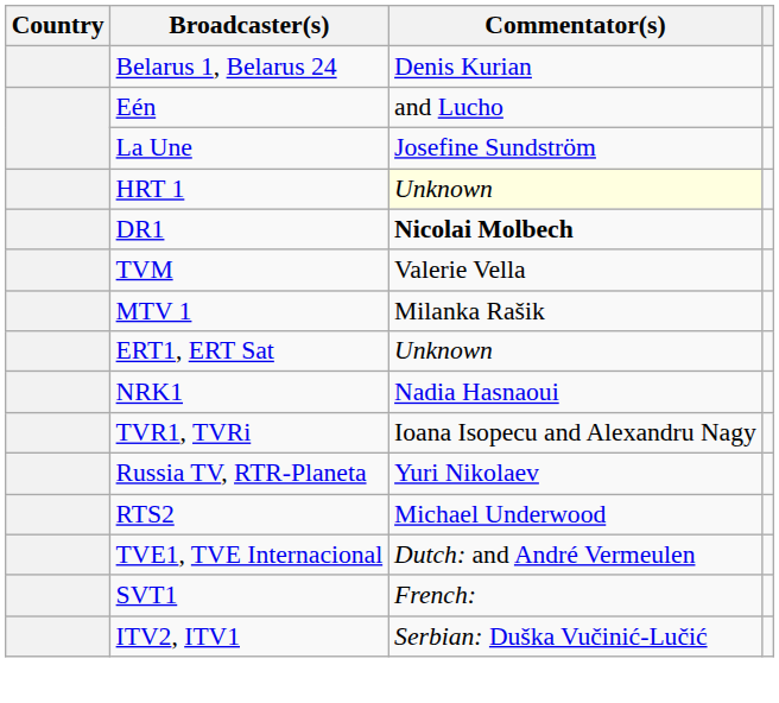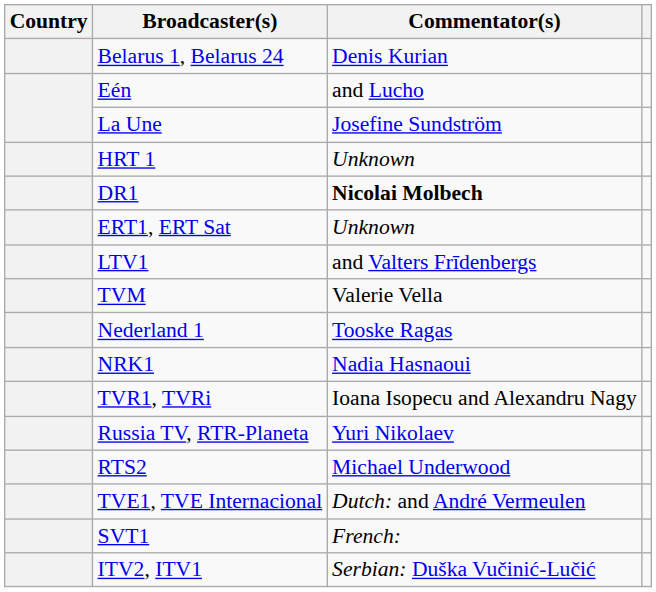HRT 1 | Commentator(s): lightyellow background -> no background
rows swapped: ERT1, ERT Sat <-> TVM
+ row: LTV1 | and Valters Frīdenbergs
- row: MTV 1 | Milanka Rašik
+ row: Nederland 1 | Tooske Ragas
